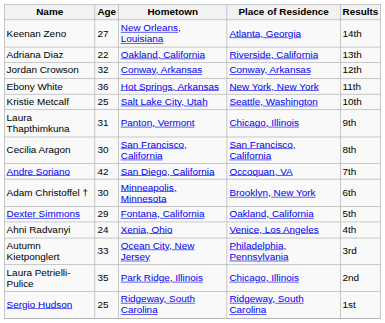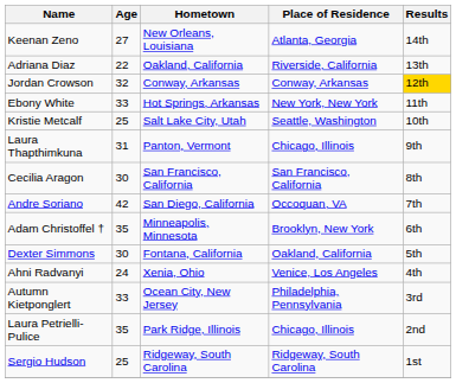Jordan Crowson | Results: no background -> gold background
Ebony White | Age: 36 -> 33
Adam Christoffel † | Age: 30 -> 35
Dexter Simmons | Age: 29 -> 30
